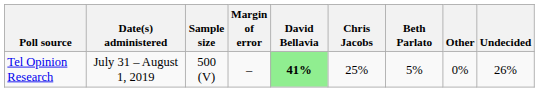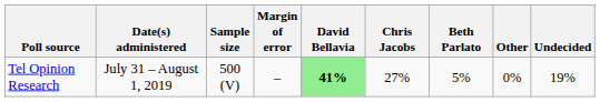Tel Opinion Research | Chris Jacobs: 25% -> 27%
Tel Opinion Research | Undecided: 26% -> 19%
